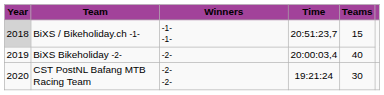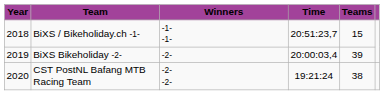BiXS / Bikeholiday.ch -1- | Year: lightgrey background -> no background
BiXS Bikeholiday -2- | Teams: 40 -> 39
CST PostNL Bafang MTB Racing Team | Teams: 30 -> 38
